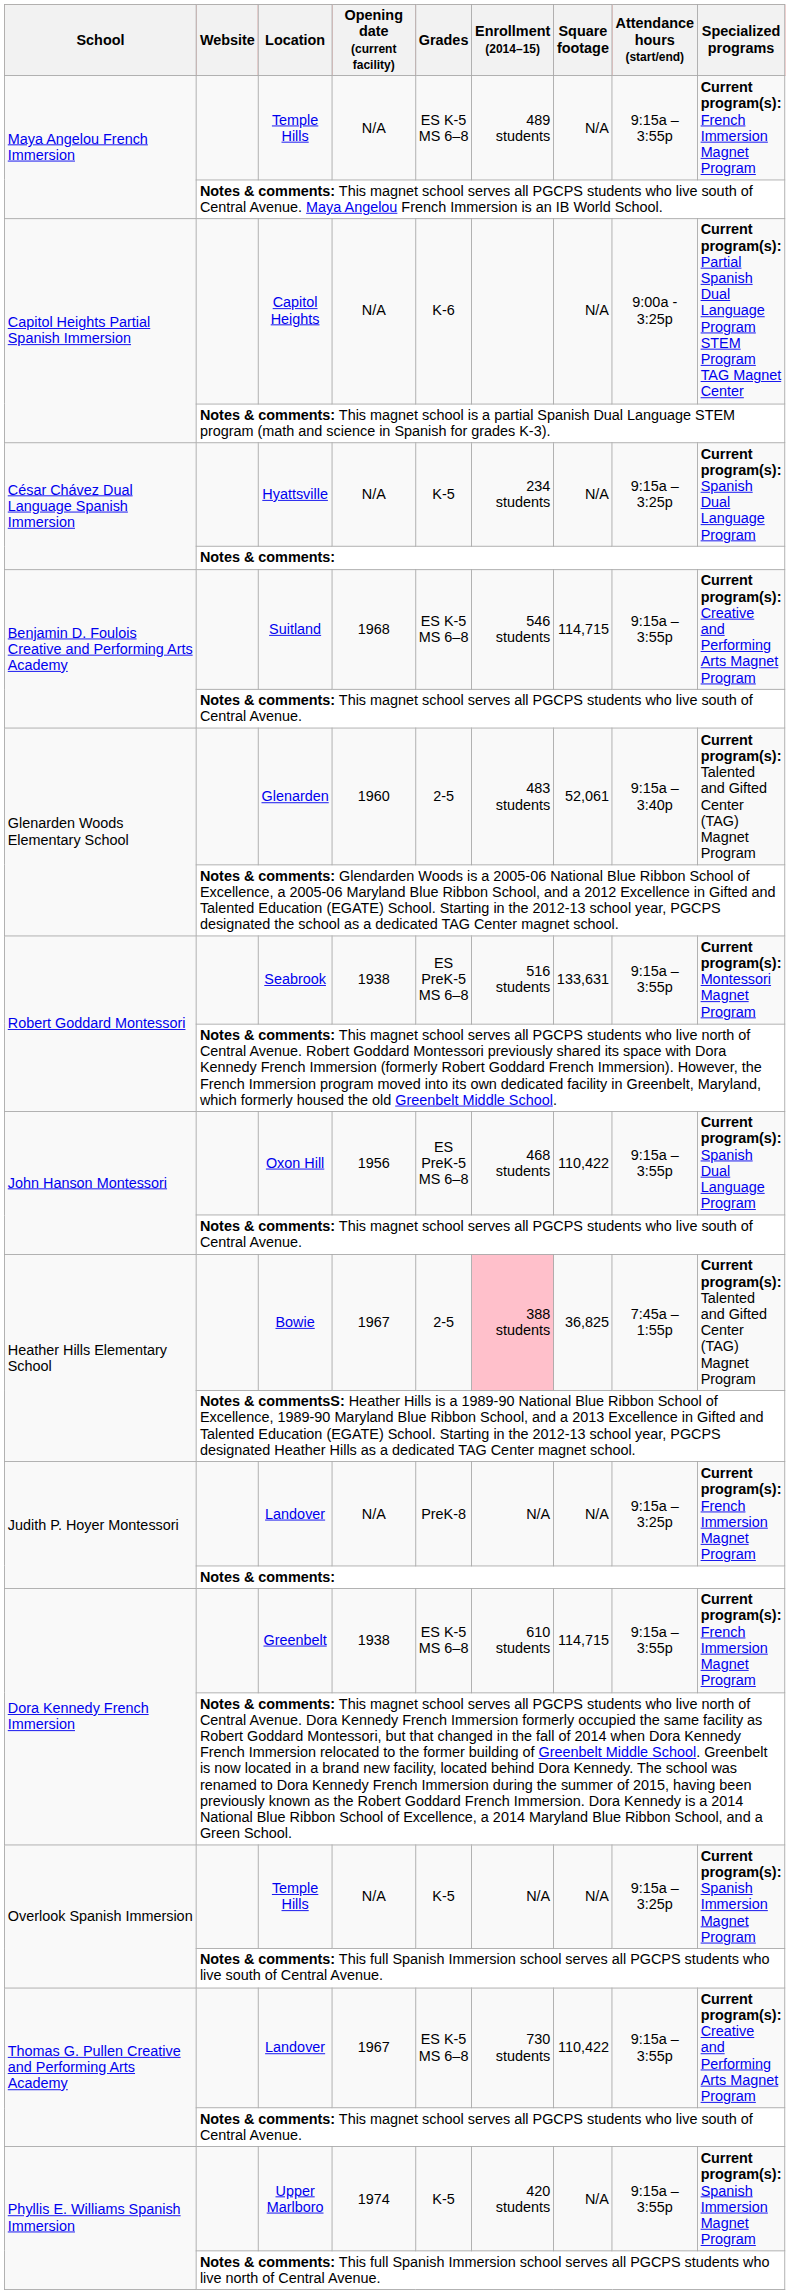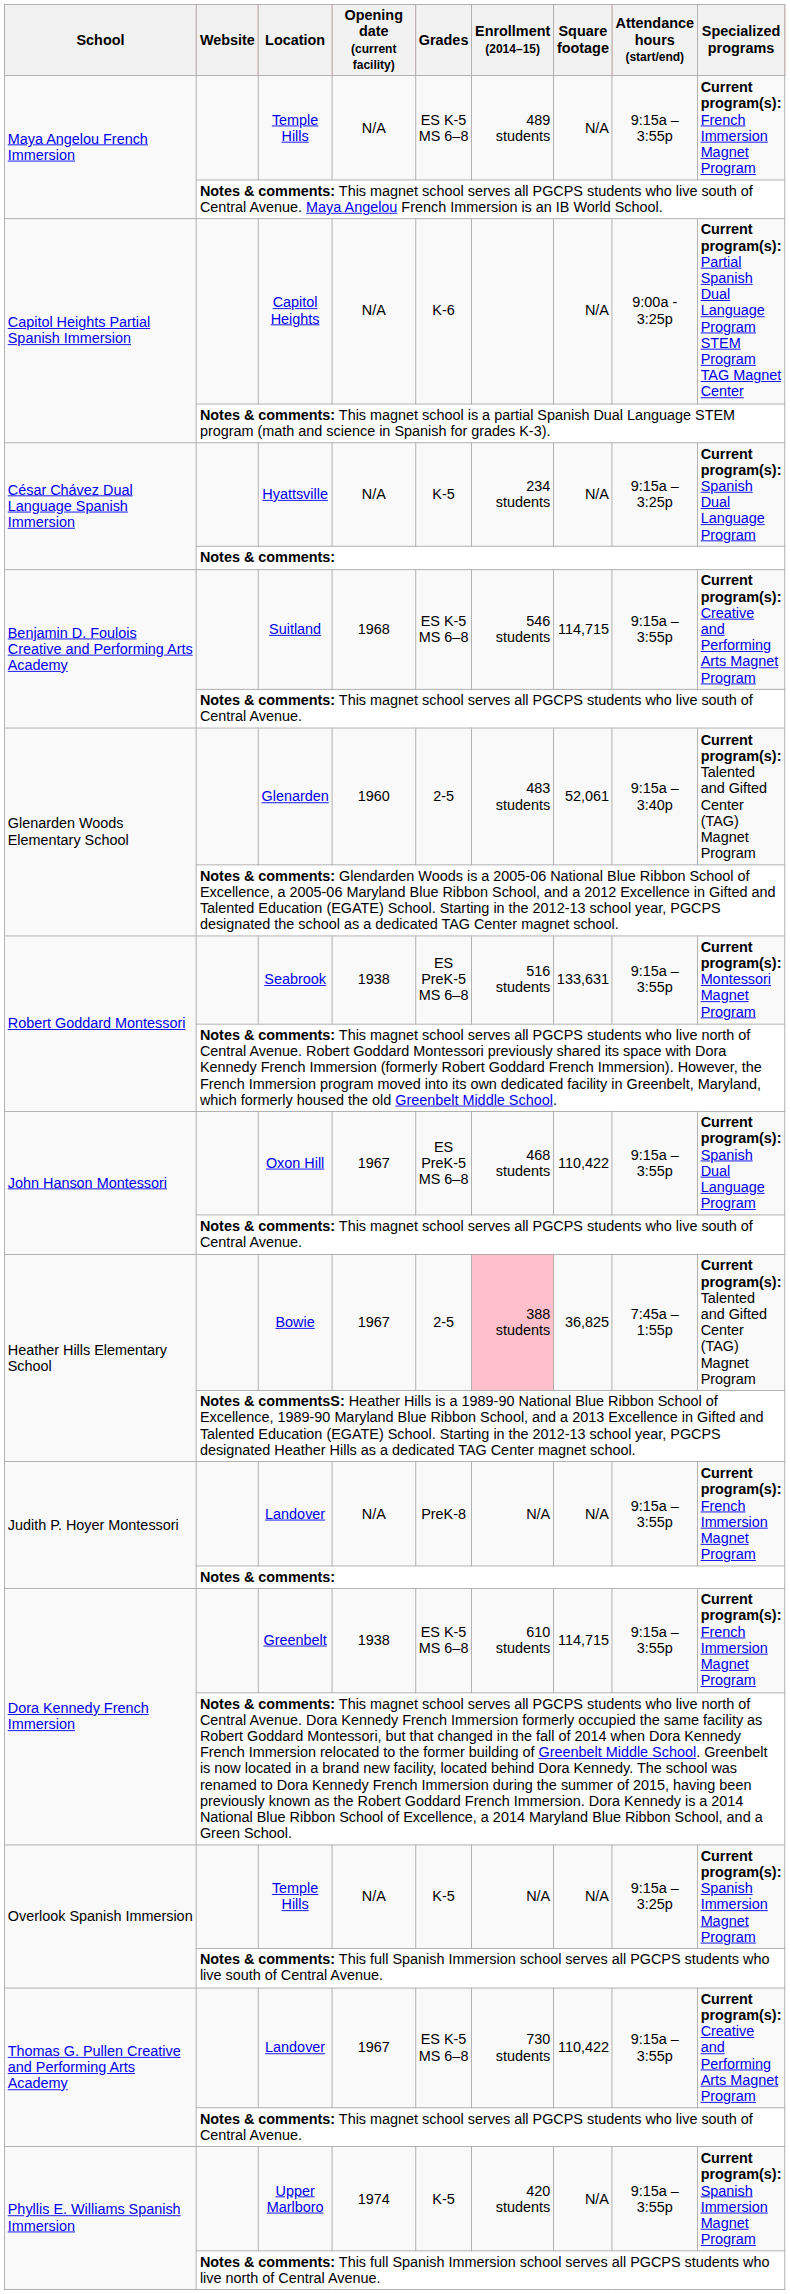Oxon Hill | Opening date (current facility): 1956 -> 1967
Judith P. Hoyer Montessori / Landover | Attendance hours (start/end): 9:15a – 3:25p -> 9:15a – 3:55p
